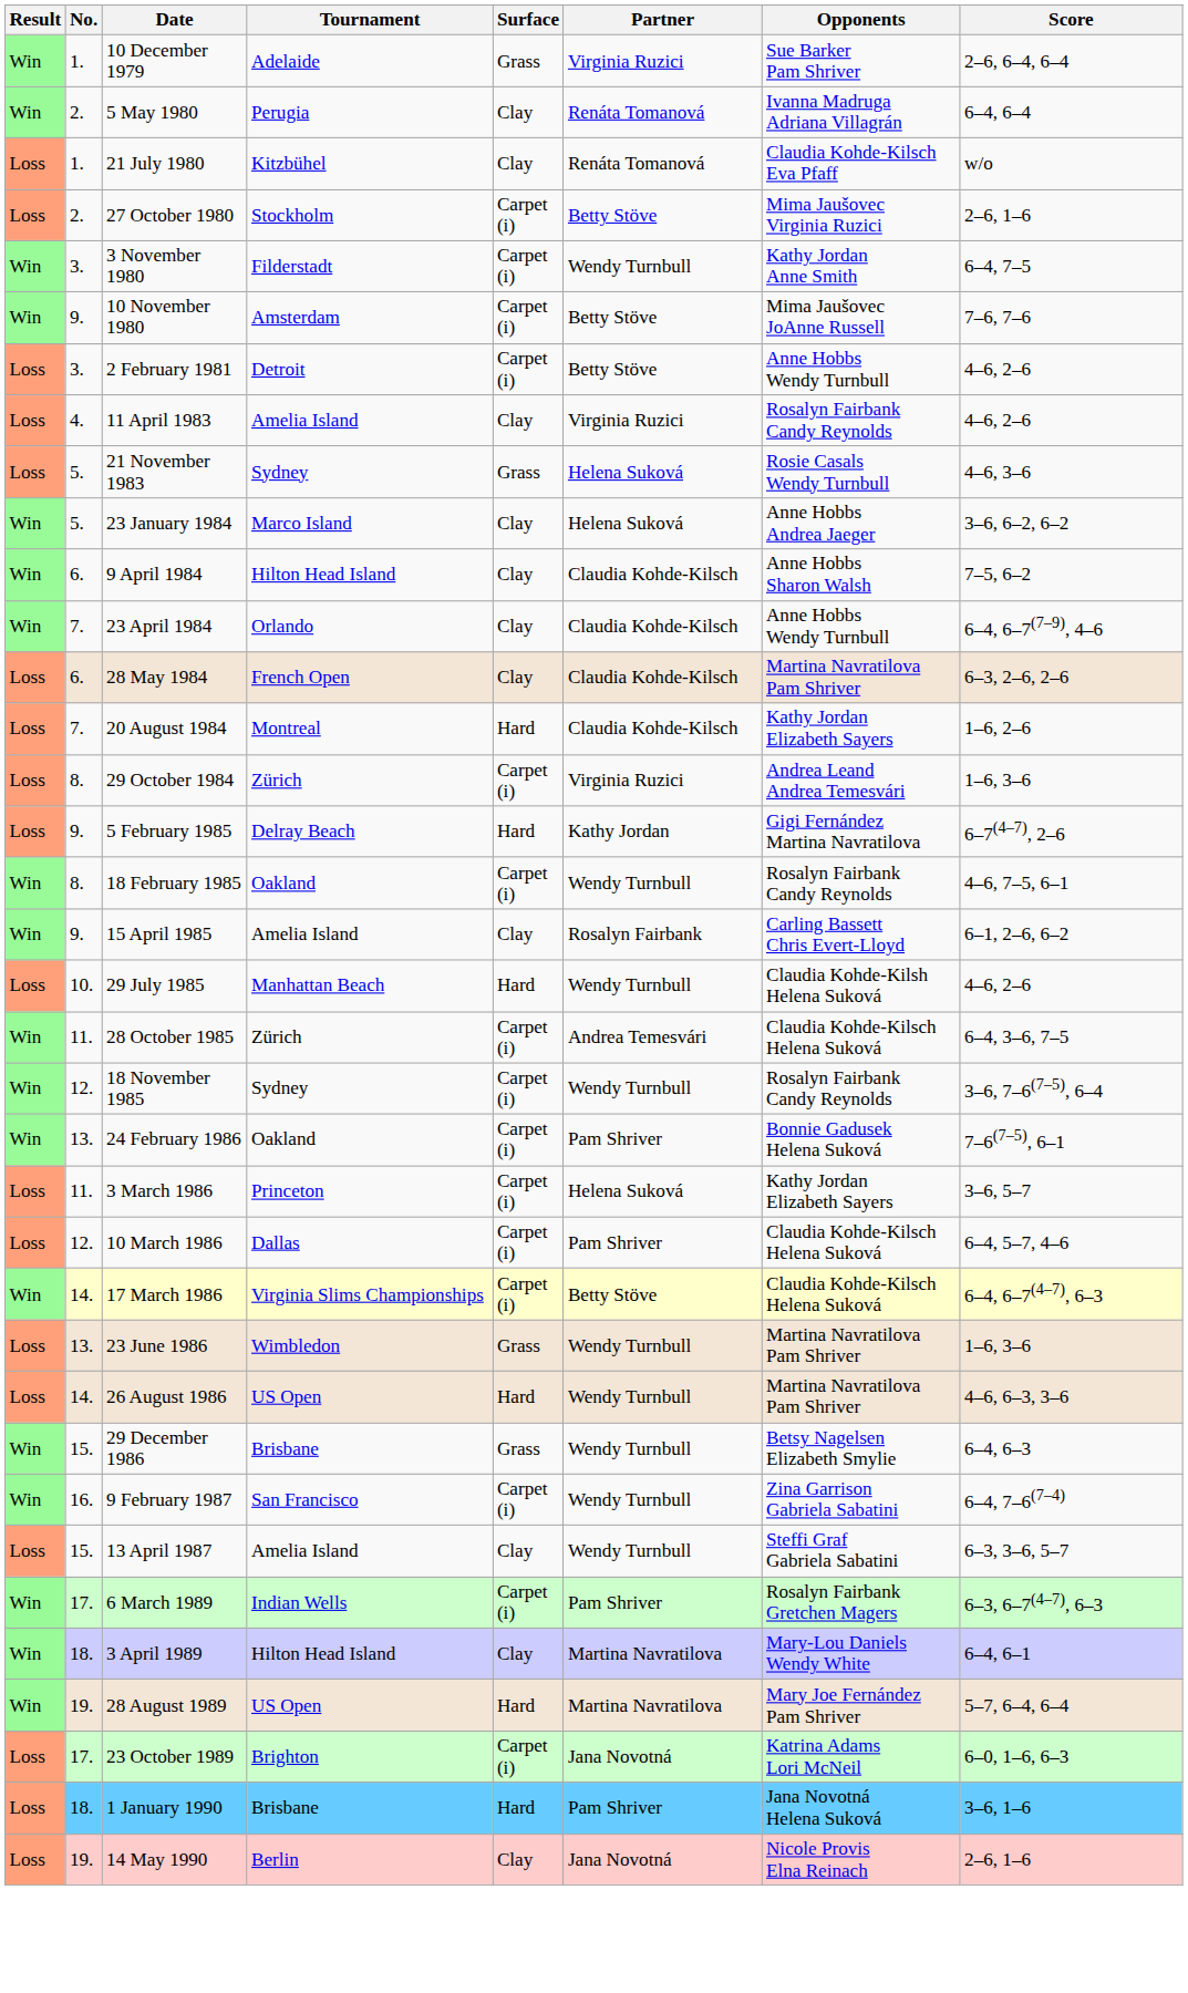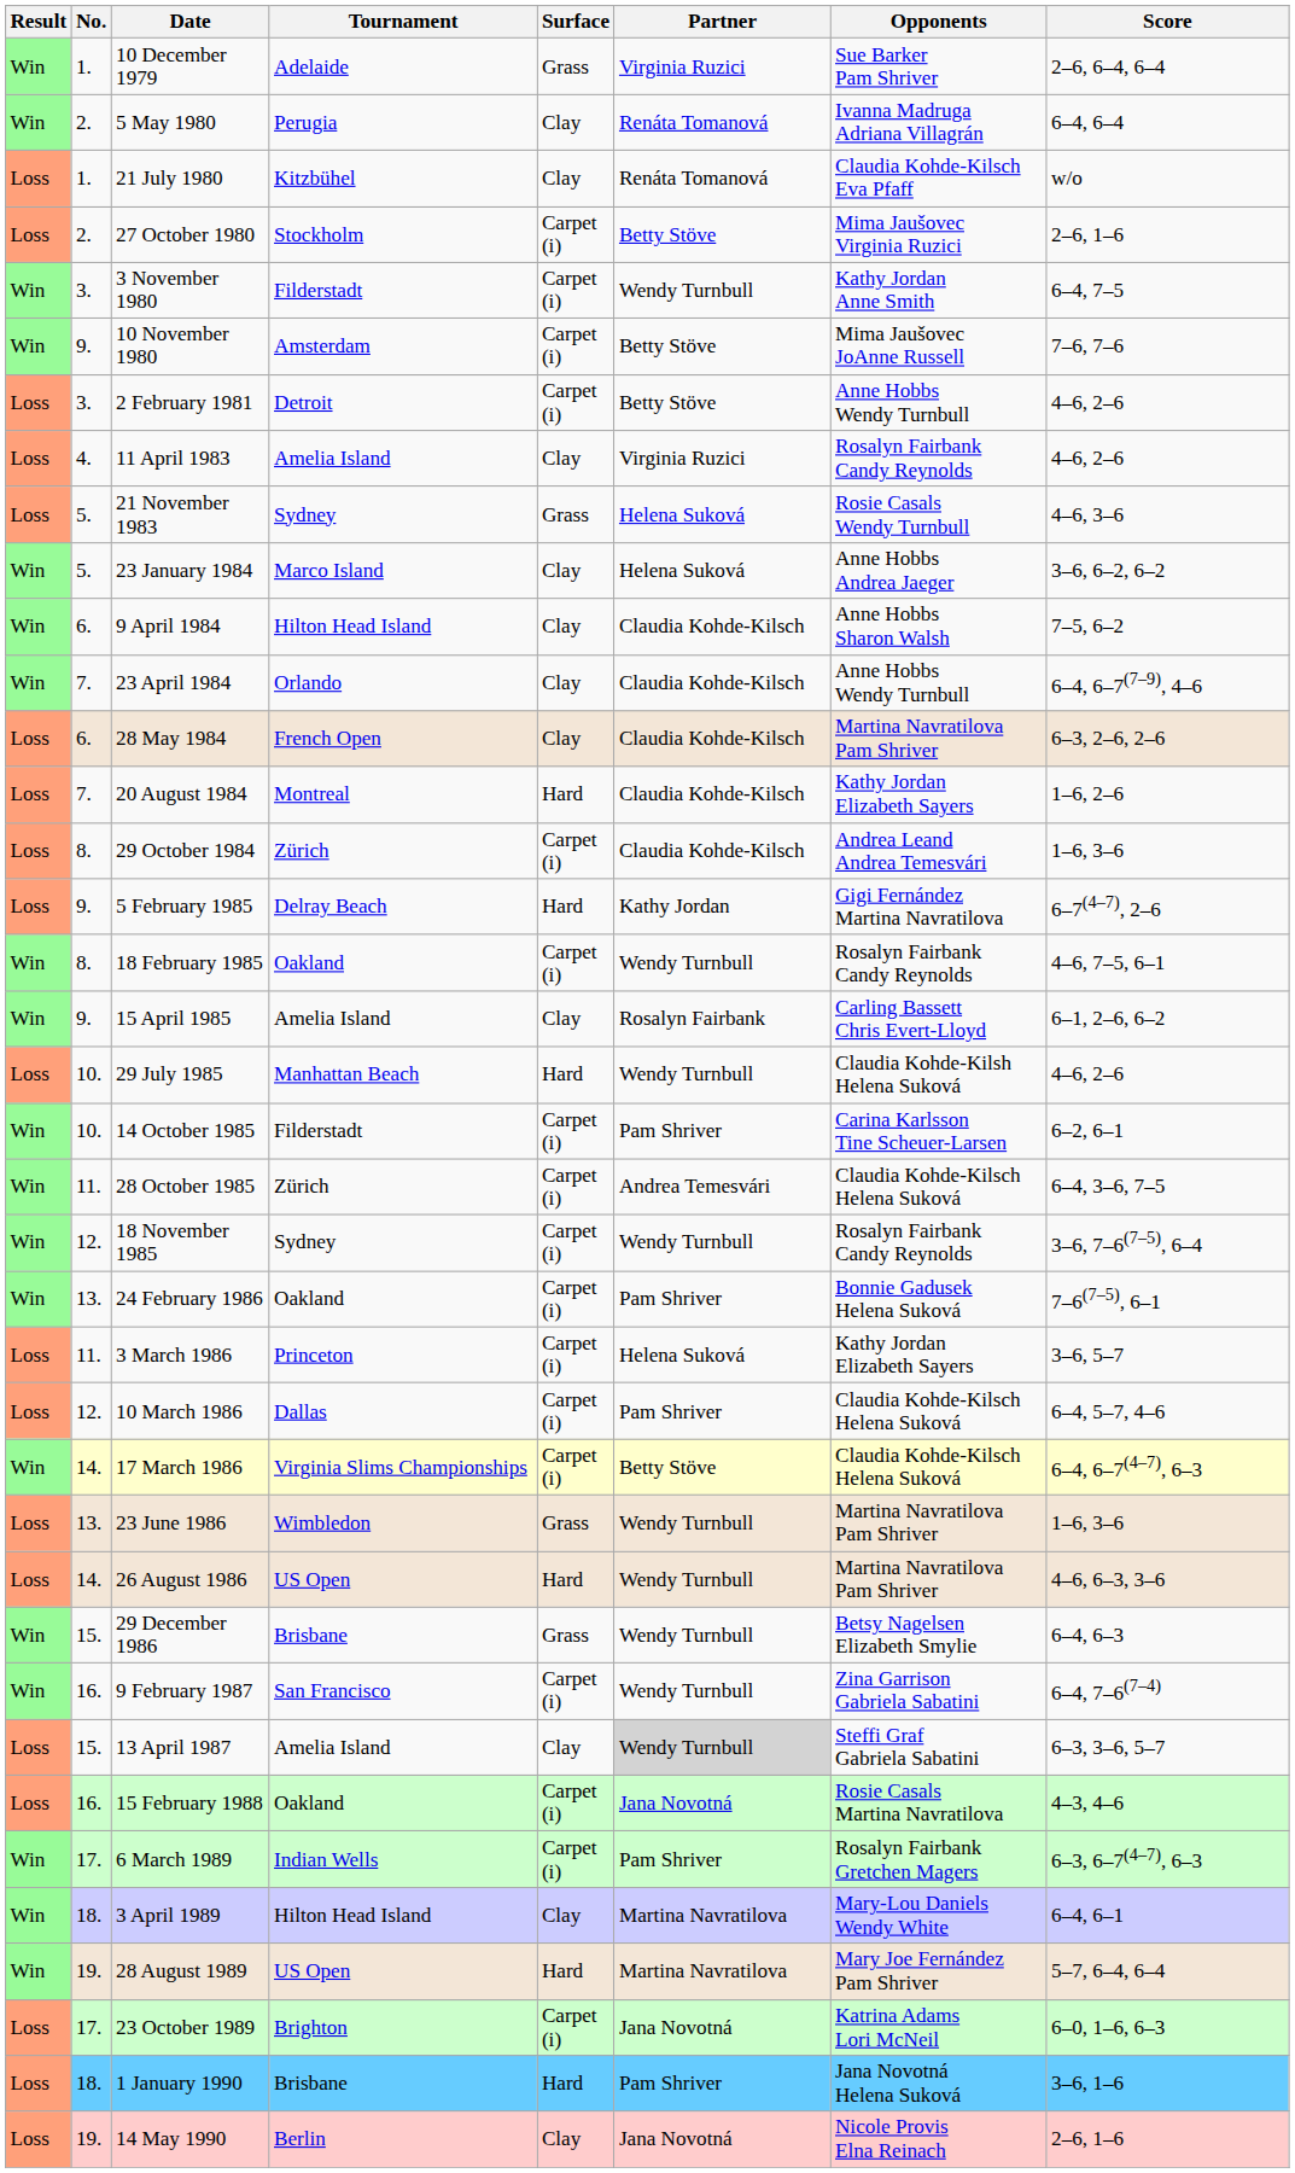29 October 1984 | Partner: Virginia Ruzici -> Claudia Kohde-Kilsch
+ row: Win | 10. | 14 October 1985 | Filderstadt | Carpet (i) | Pam Shriver | Carina Karlsson Tine Scheuer-Larsen | 6–2, 6–1
13 April 1987 | Partner: no background -> lightgrey background
+ row: Loss | 16. | 15 February 1988 | Oakland | Carpet (i) | Jana Novotná | Rosie Casals Martina Navratilova | 4–3, 4–6
